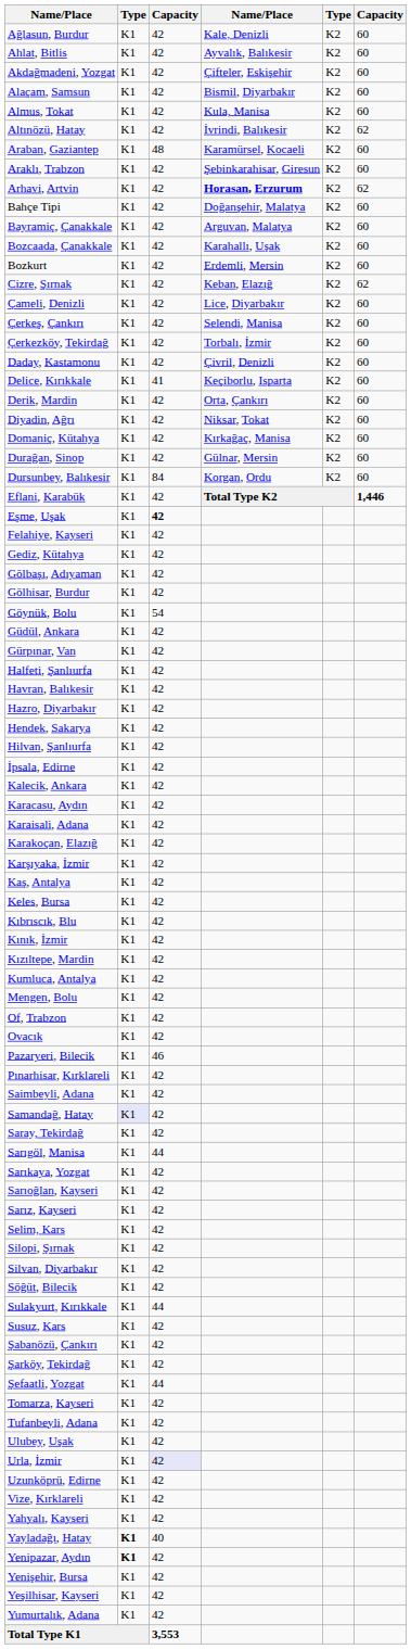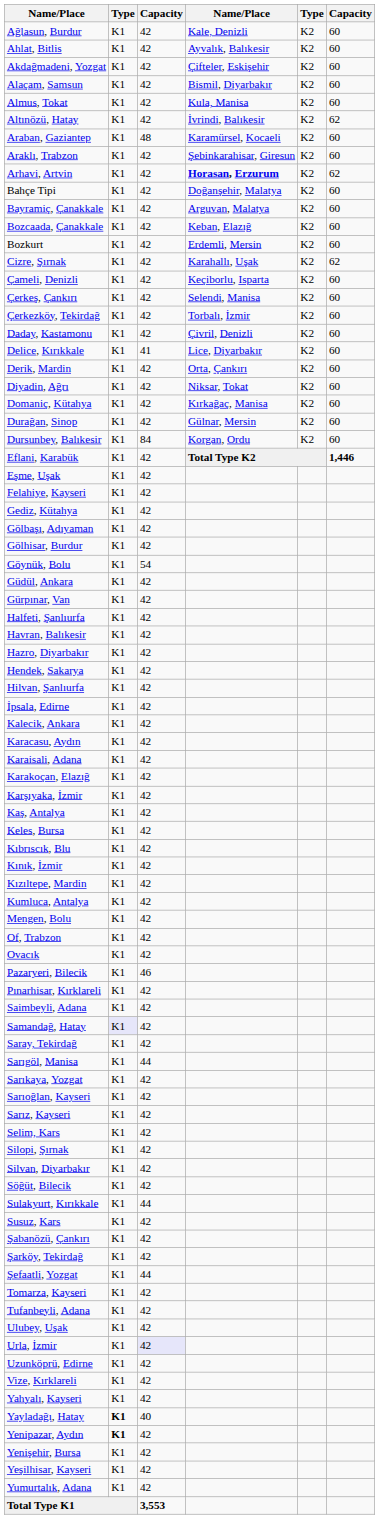Bozcaada, Çanakkale | column 4: Karahallı, Uşak -> Keban, Elazığ
Cizre, Şırnak | column 4: Keban, Elazığ -> Karahallı, Uşak
Çameli, Denizli | column 4: Lice, Diyarbakır -> Keçiborlu, Isparta
Delice, Kırıkkale | column 4: Keçiborlu, Isparta -> Lice, Diyarbakır
Eşme, Uşak | column 3: bold -> normal
